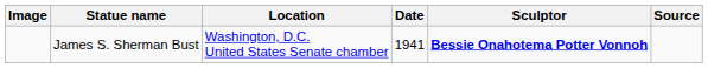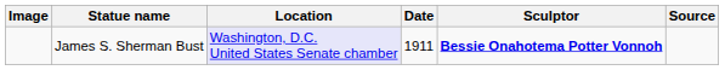James S. Sherman Bust | Location: no background -> lavender background
James S. Sherman Bust | Date: 1941 -> 1911
